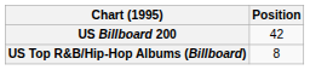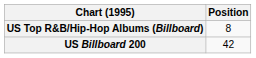rows swapped: US Billboard 200 <-> US Top R&B/Hip-Hop Albums (Billboard)
